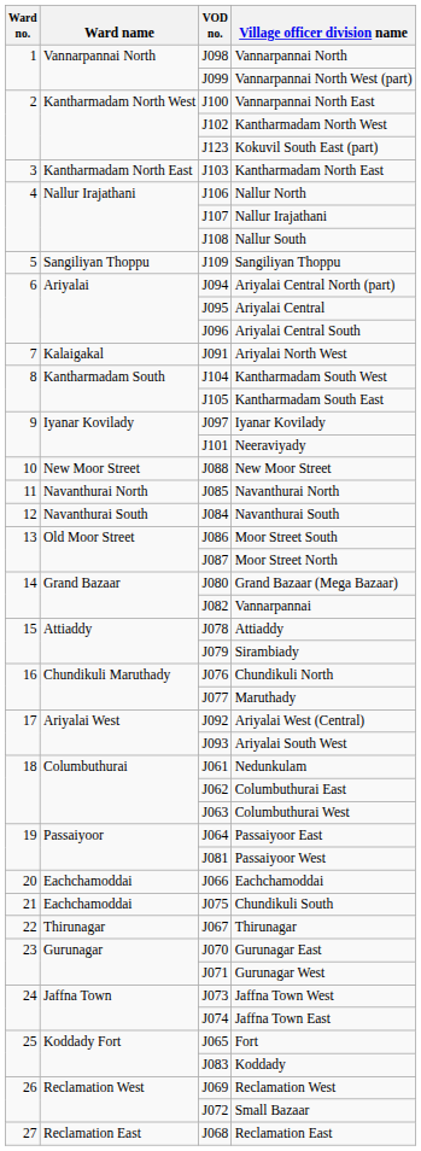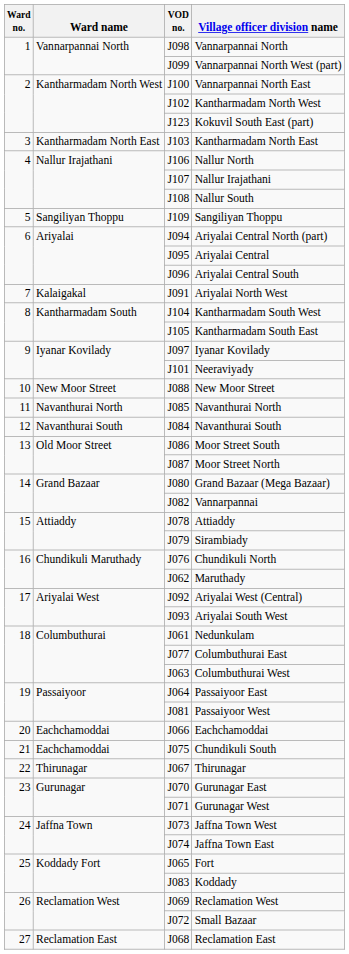Maruthady | VOD no.: J077 -> J062
Columbuthurai East | VOD no.: J062 -> J077
